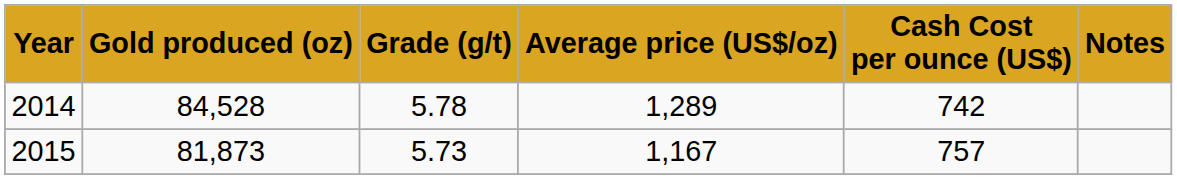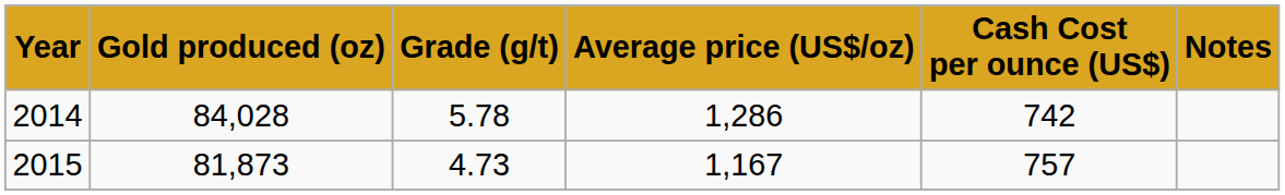2014 | Gold produced (oz): 84,528 -> 84,028
2014 | Average price (US$/oz): 1,289 -> 1,286
2015 | Grade (g/t): 5.73 -> 4.73
